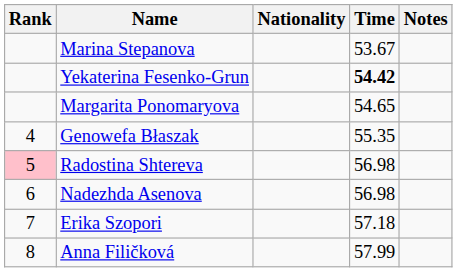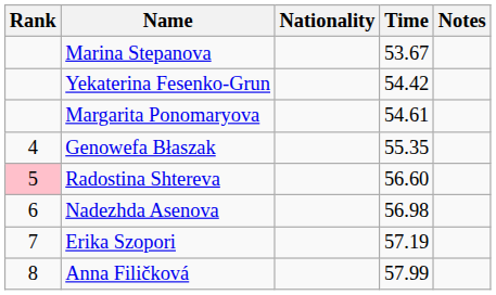Yekaterina Fesenko-Grun | Time: bold -> normal
Margarita Ponomaryova | Time: 54.65 -> 54.61
Radostina Shtereva | Time: 56.98 -> 56.60
Erika Szopori | Time: 57.18 -> 57.19
